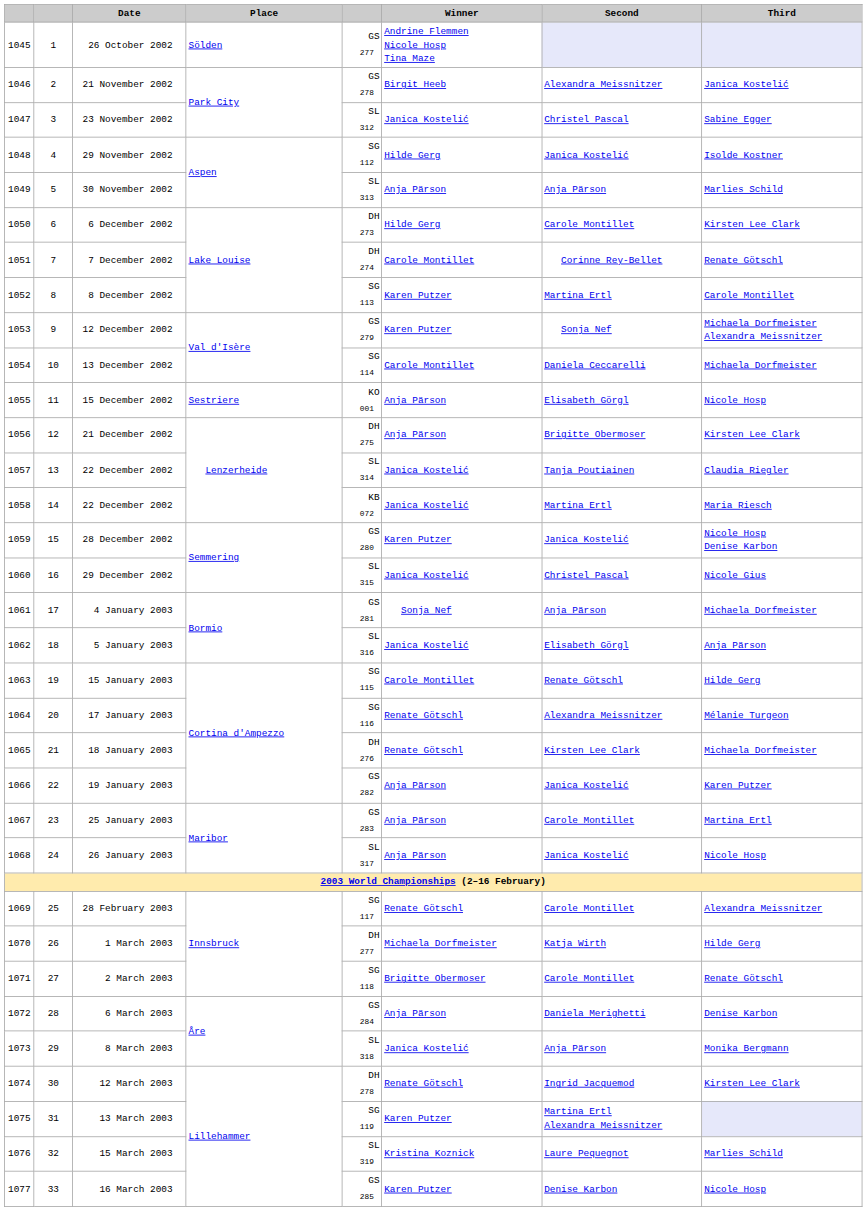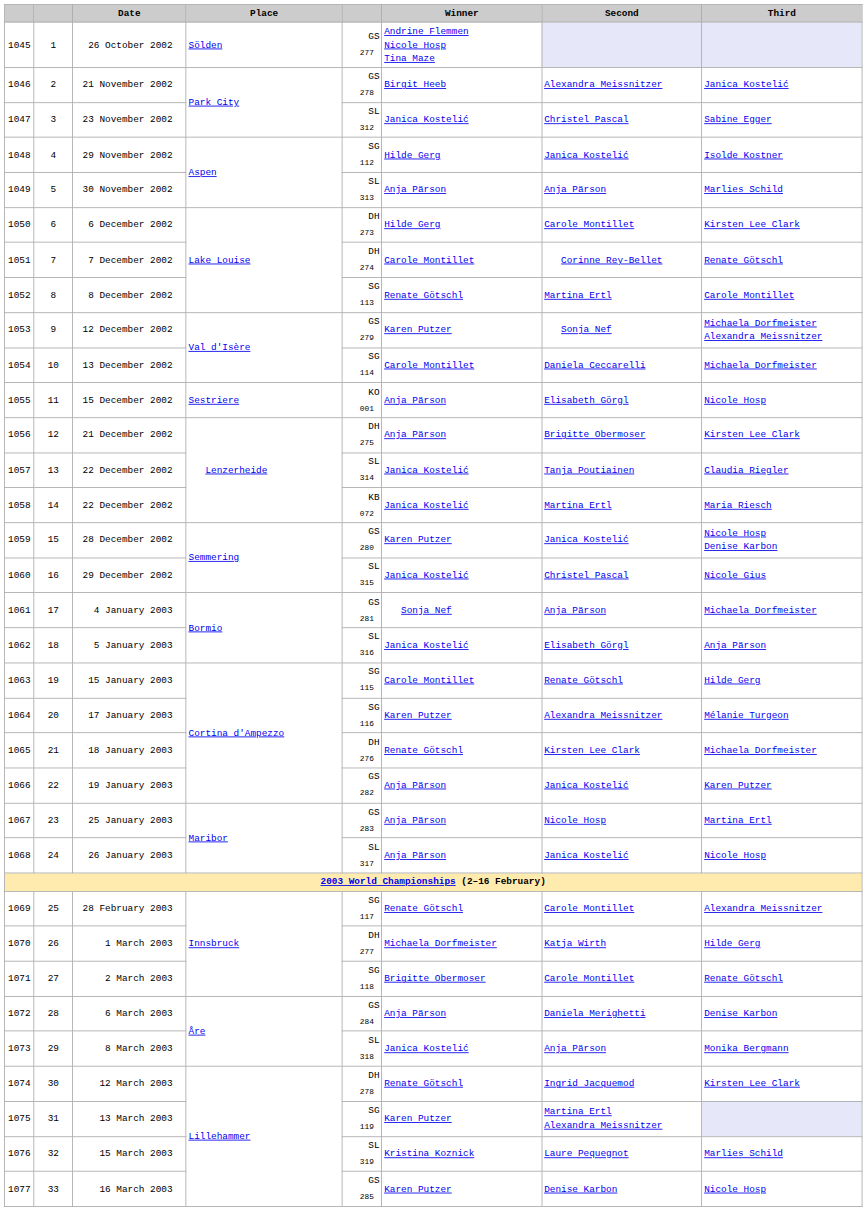8 December 2002 | Winner: Karen Putzer -> Renate Götschl
17 January 2003 | Winner: Renate Götschl -> Karen Putzer
25 January 2003 | Second: Carole Montillet -> Nicole Hosp
